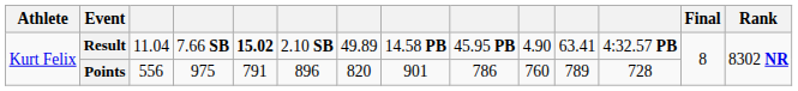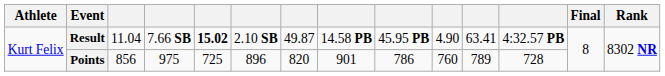Result | column 7: 49.89 -> 49.87
Points | column 3: 556 -> 856
Points | column 5: 791 -> 725
